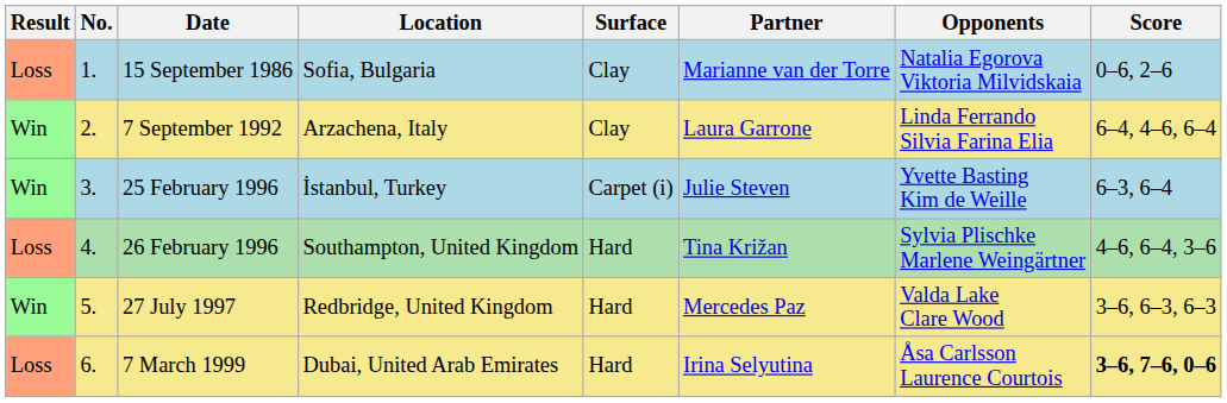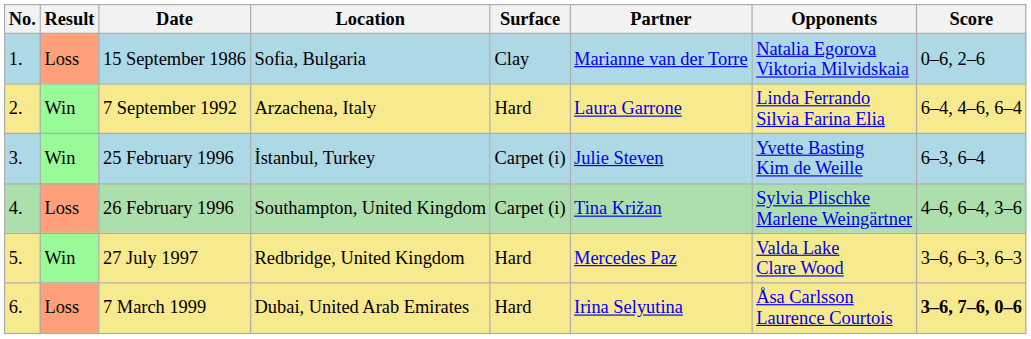columns swapped: Result <-> No.
7 September 1992 | Surface: Clay -> Hard
26 February 1996 | Surface: Hard -> Carpet (i)
